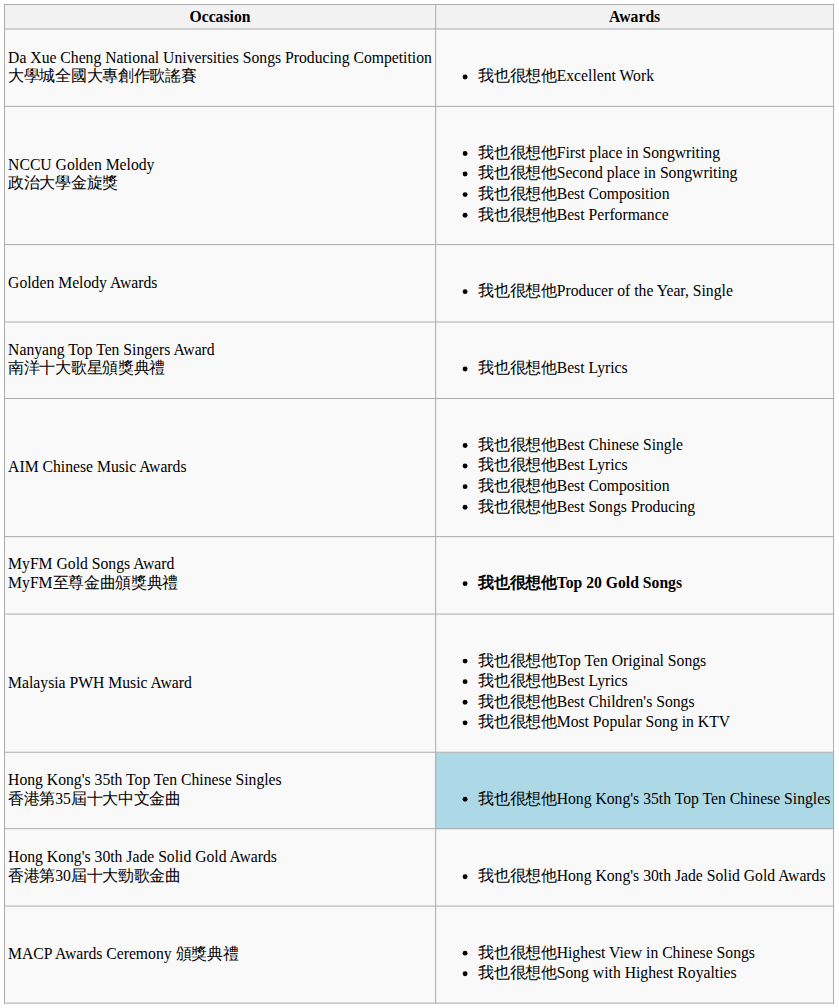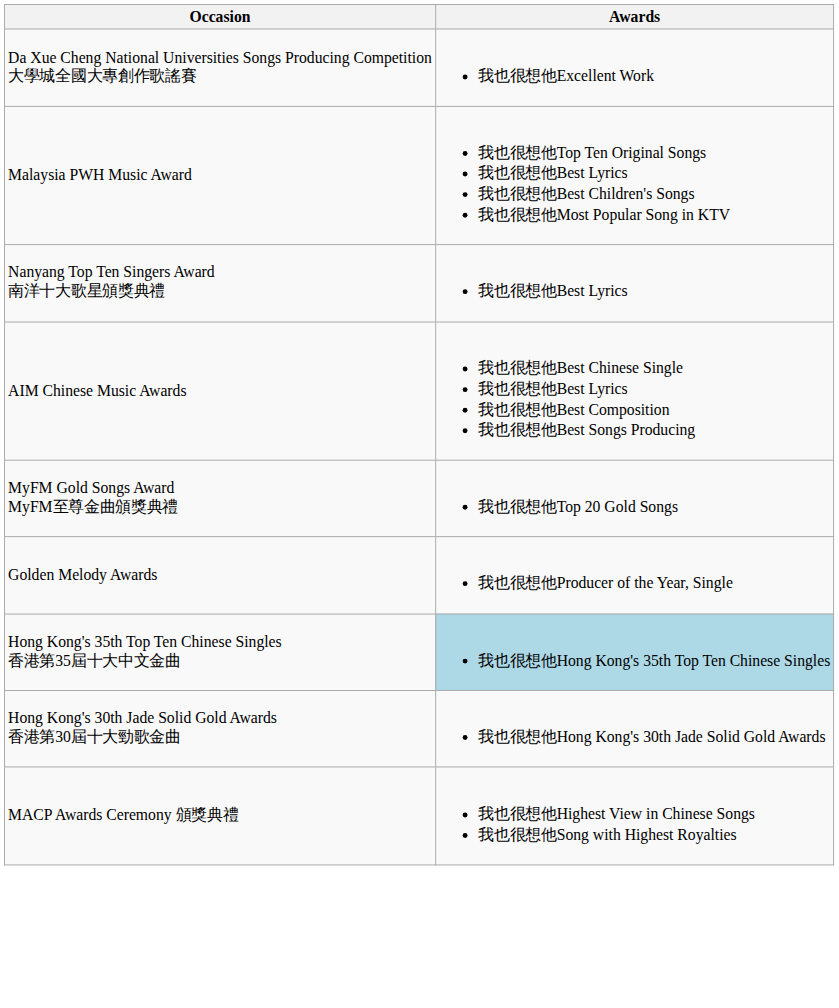- row: NCCU Golden Melody 政治大學金旋獎 | 我也很想他First place in Songwriting 我也很想他Second place in Songwriting 我也很想他Best Composition 我也很想他Best Performance
rows swapped: Malaysia PWH Music Award <-> Golden Melody Awards
MyFM Gold Songs Award MyFM至尊金曲頒獎典禮 | Awards: bold -> normal
